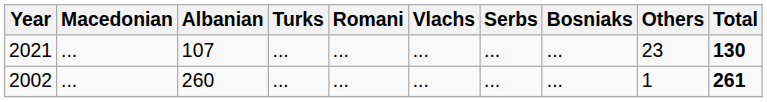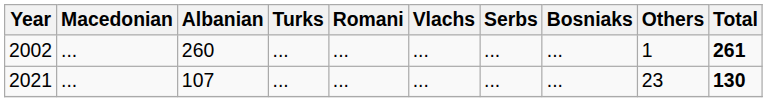rows swapped: 2002 <-> 2021
